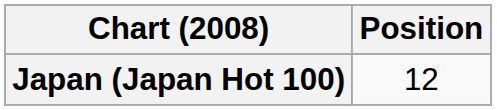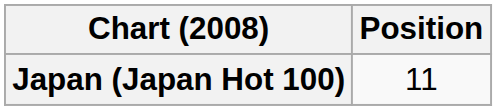Japan (Japan Hot 100) | Position: 12 -> 11
